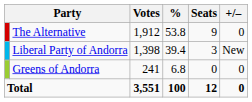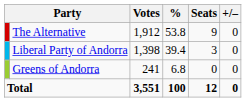Liberal Party of Andorra | +/–: New -> 0
